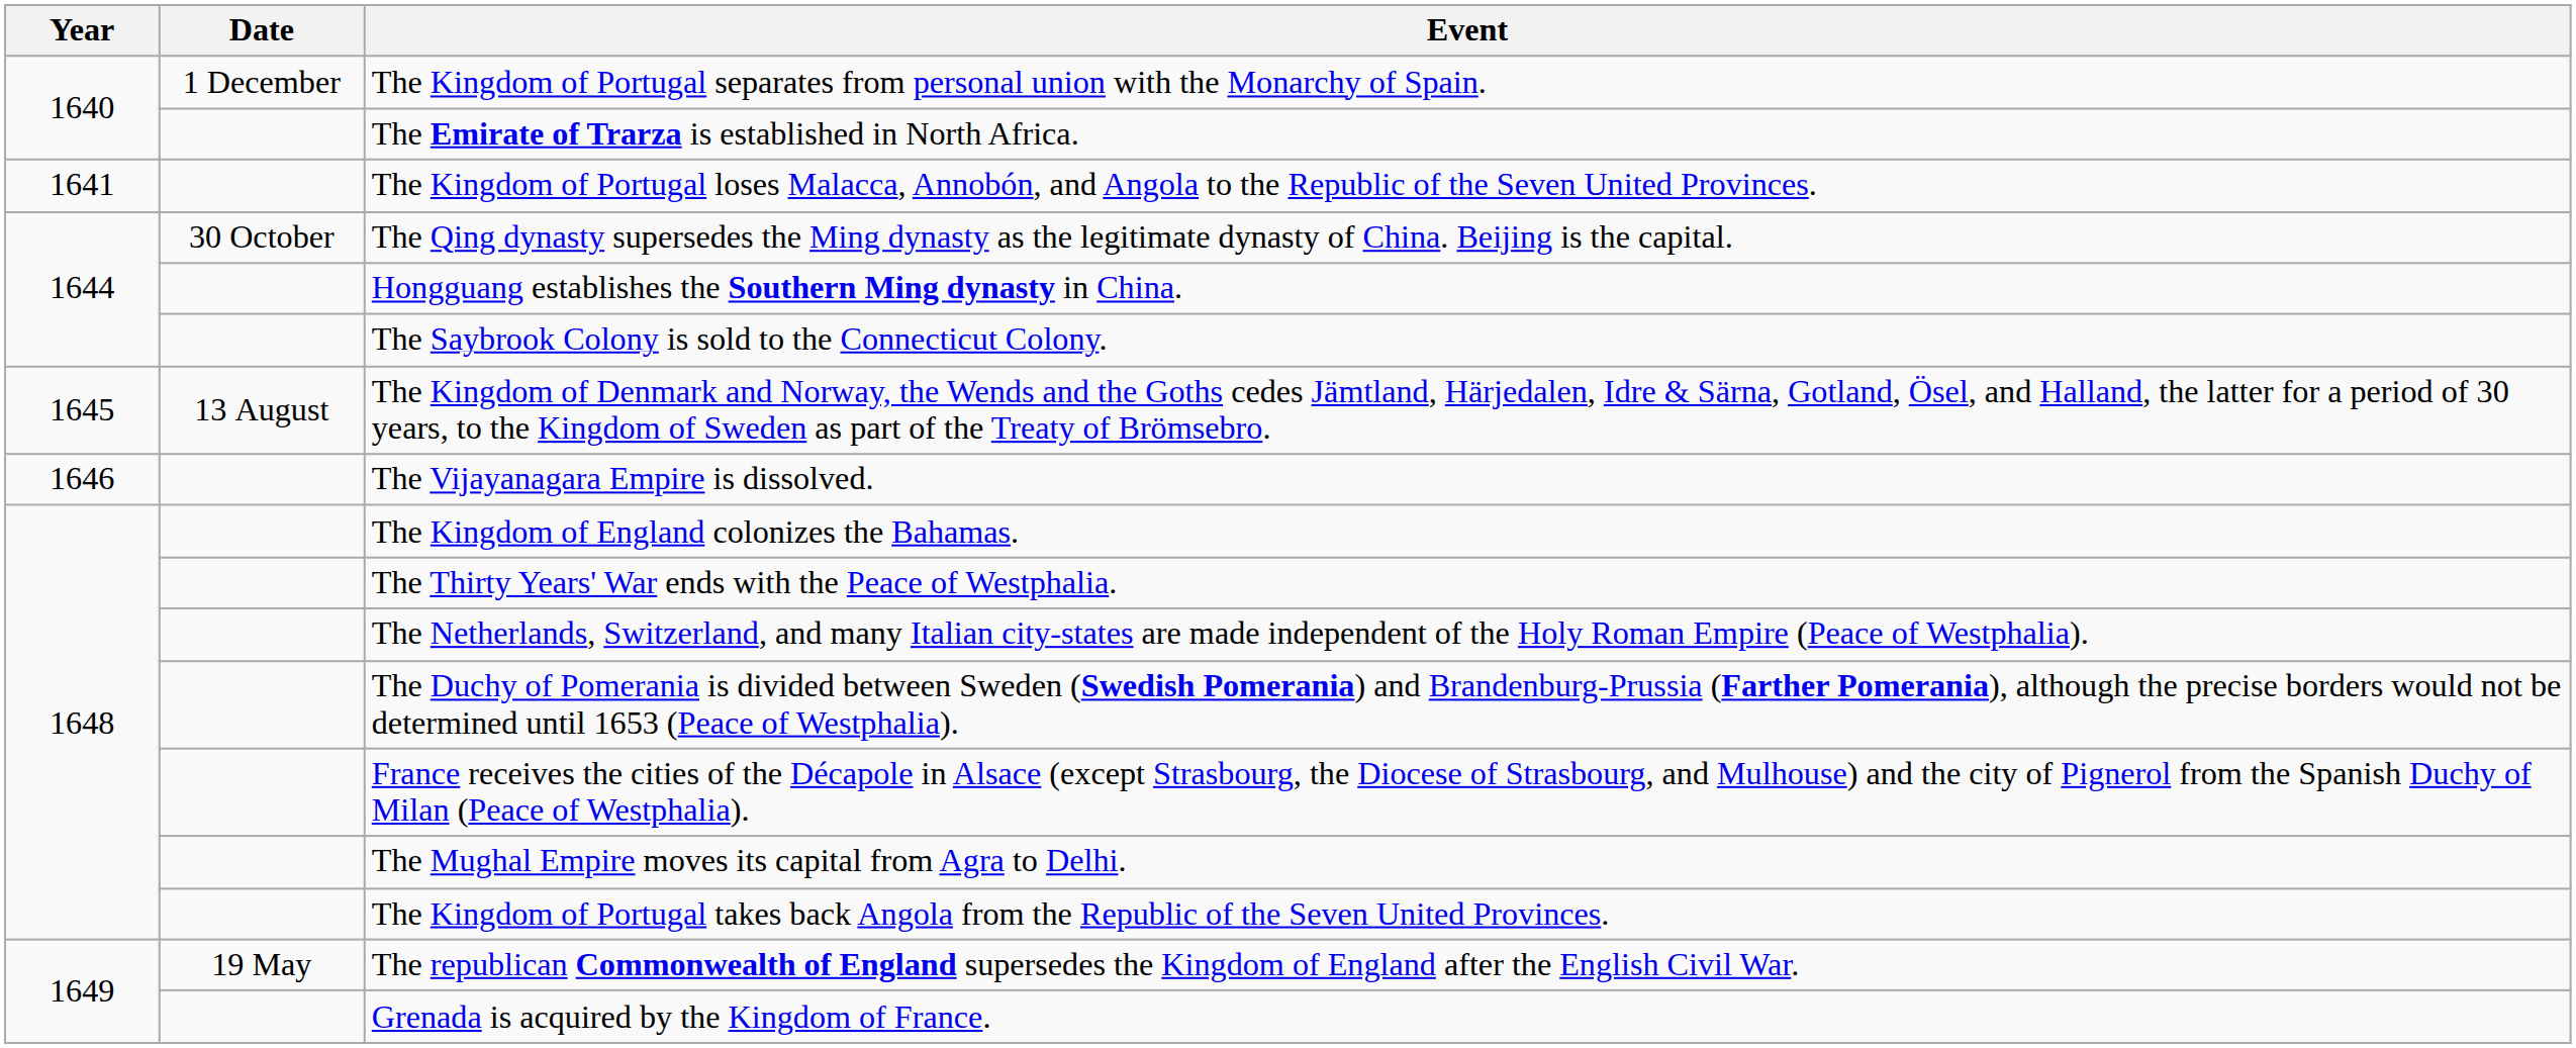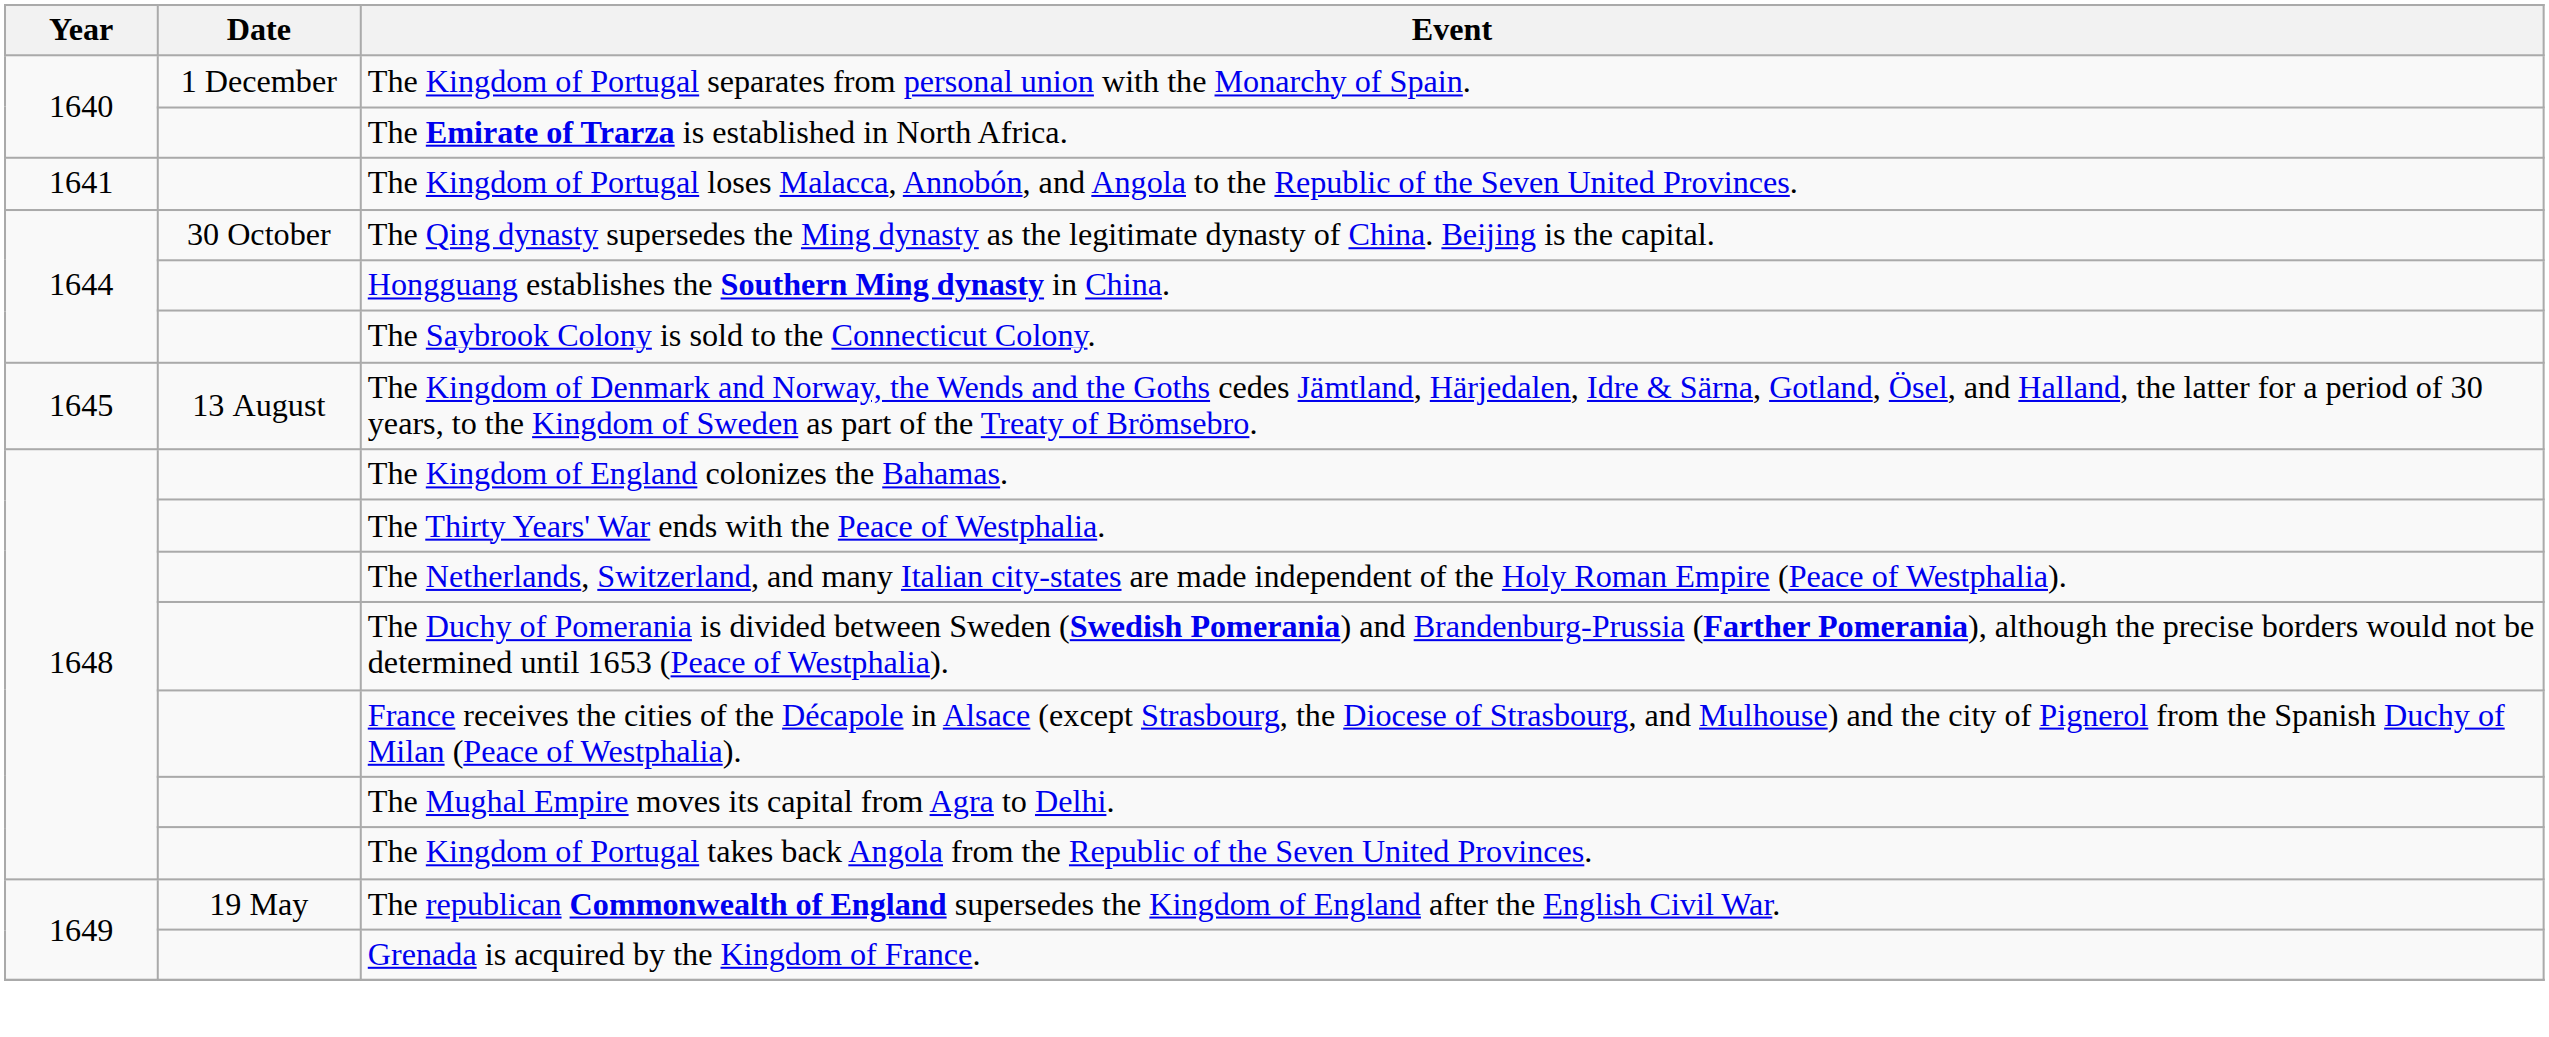- row: 1646 | The Vijayanagara Empire is dissolved.
